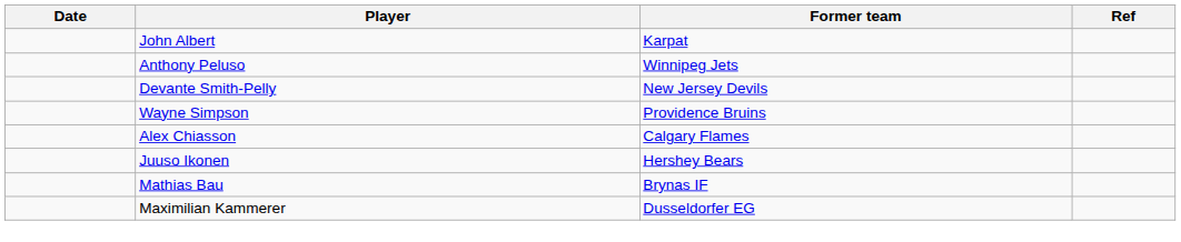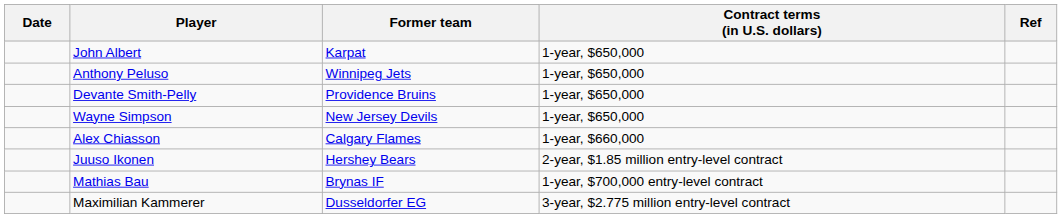+ column: Contract terms (in U.S. dollars) | 1-year, $650,000 | 1-year, $650,000 | 1-year, $650,000 | 1-year, $650,000 | 1-year, $660,000 | 2-year, $1.85 million entry-level contract | 1-year, $700,000 entry-level contract | 3-year, $2.775 million entry-level contract
Devante Smith-Pelly | Former team: New Jersey Devils -> Providence Bruins
Wayne Simpson | Former team: Providence Bruins -> New Jersey Devils
